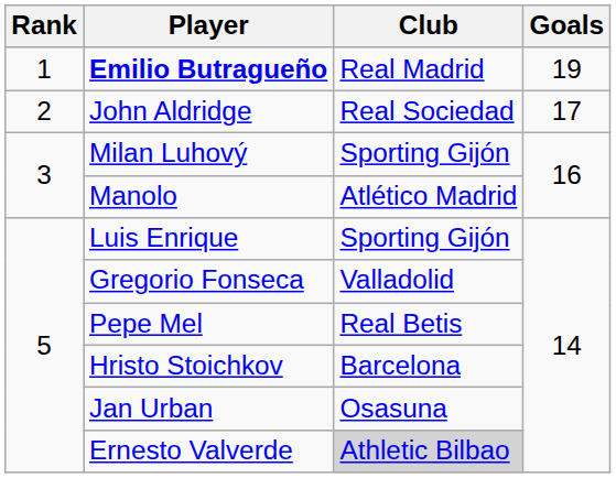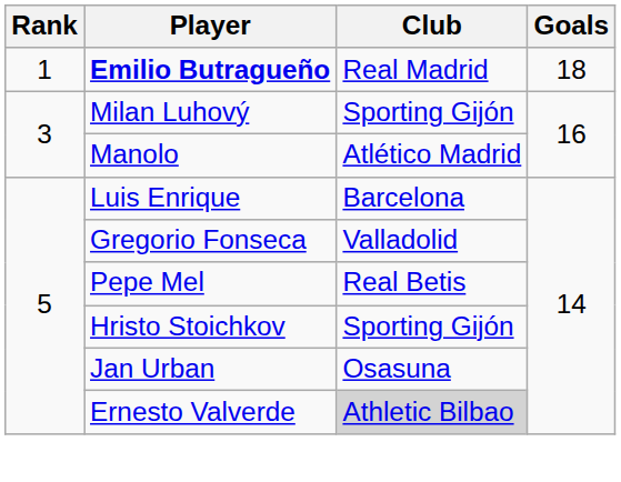Emilio Butragueño | Goals: 19 -> 18
- row: 2 | John Aldridge | Real Sociedad | 17
Luis Enrique | Club: Sporting Gijón -> Barcelona
Hristo Stoichkov | Club: Barcelona -> Sporting Gijón
